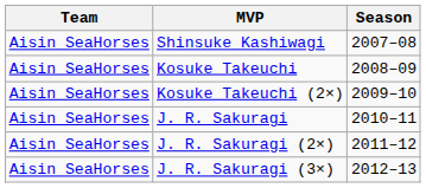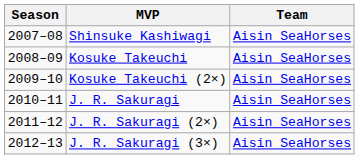columns swapped: Season <-> Team
